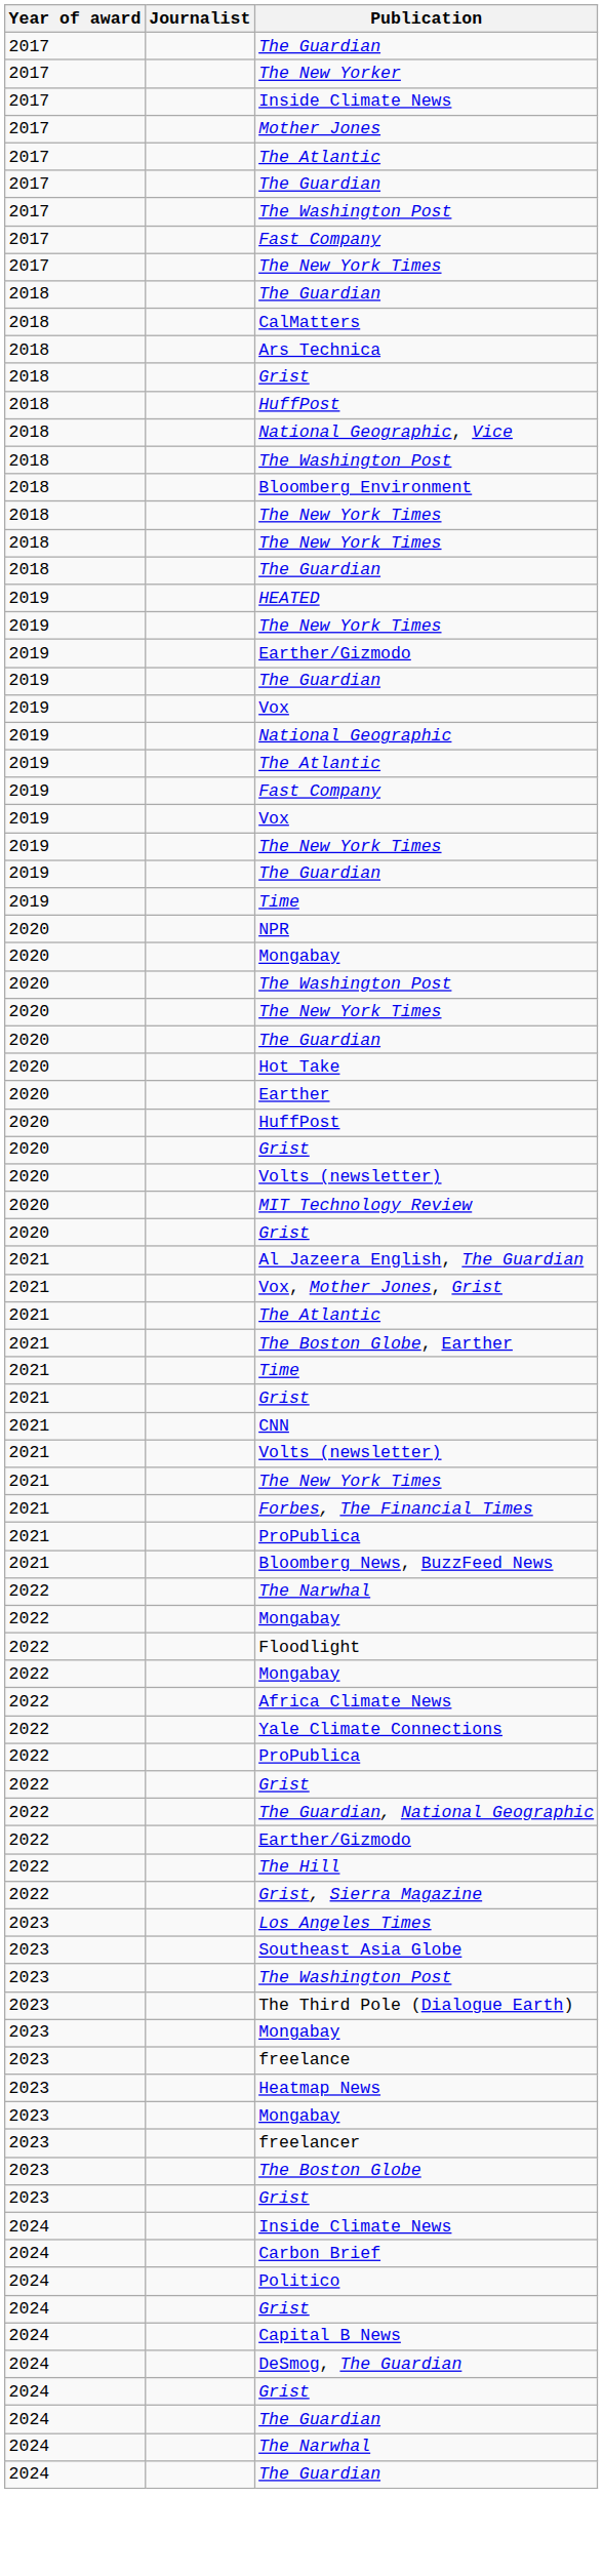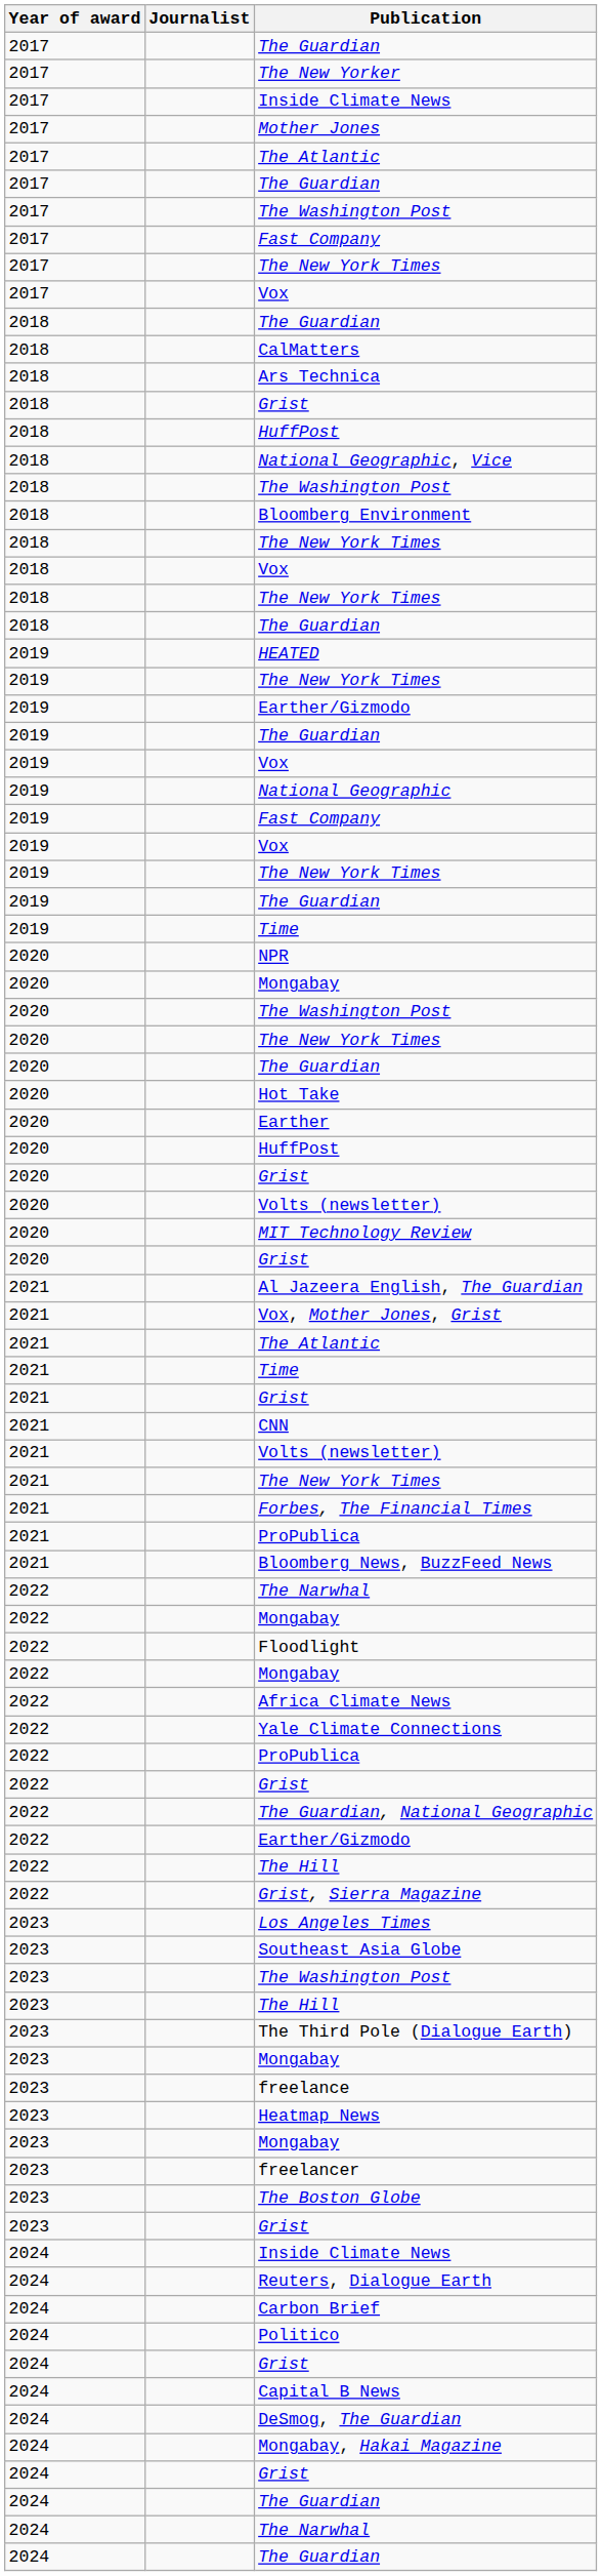+ row: 2017 | Vox
+ row: 2018 | Vox
- row: 2019 | The Atlantic
- row: 2021 | The Boston Globe, Earther
+ row: 2023 | The Hill
+ row: 2024 | Reuters, Dialogue Earth
+ row: 2024 | Mongabay, Hakai Magazine
